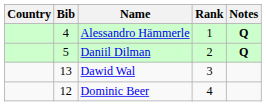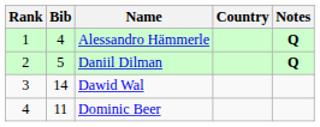columns swapped: Rank <-> Country
Dawid Wal | Bib: 13 -> 14
Dominic Beer | Bib: 12 -> 11
